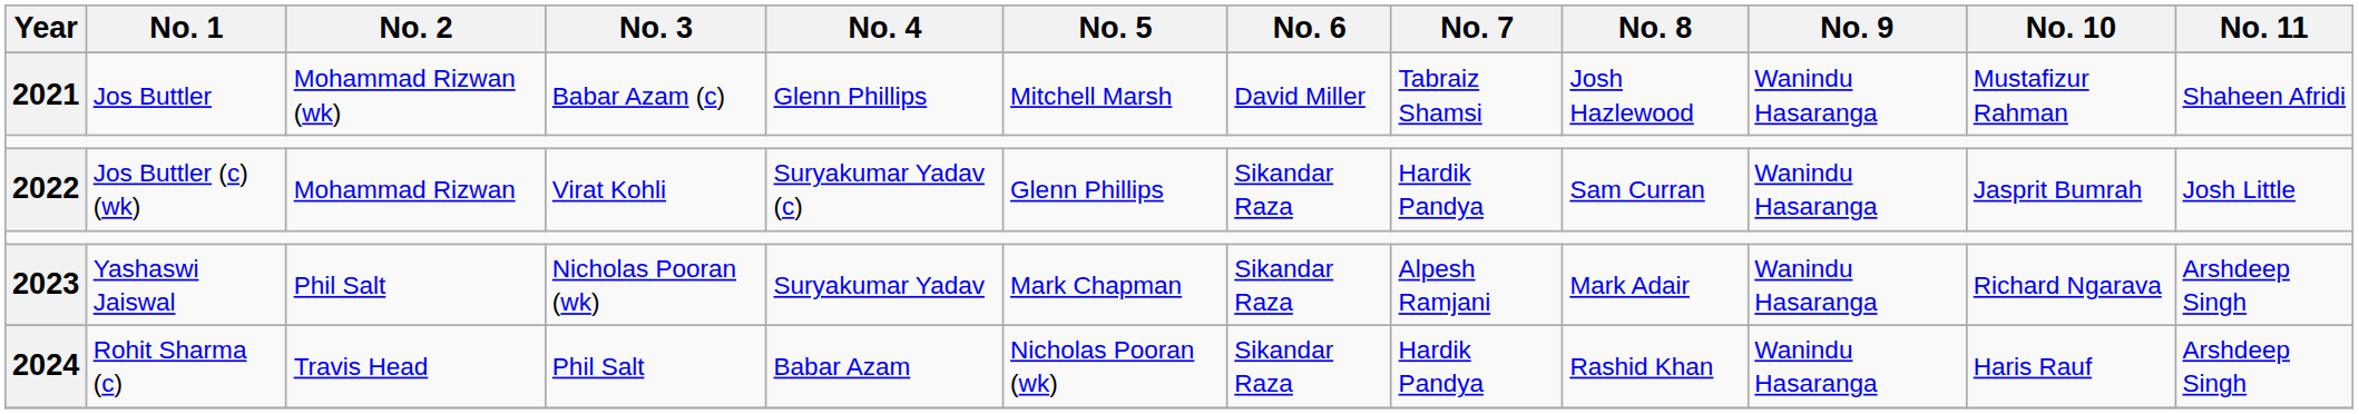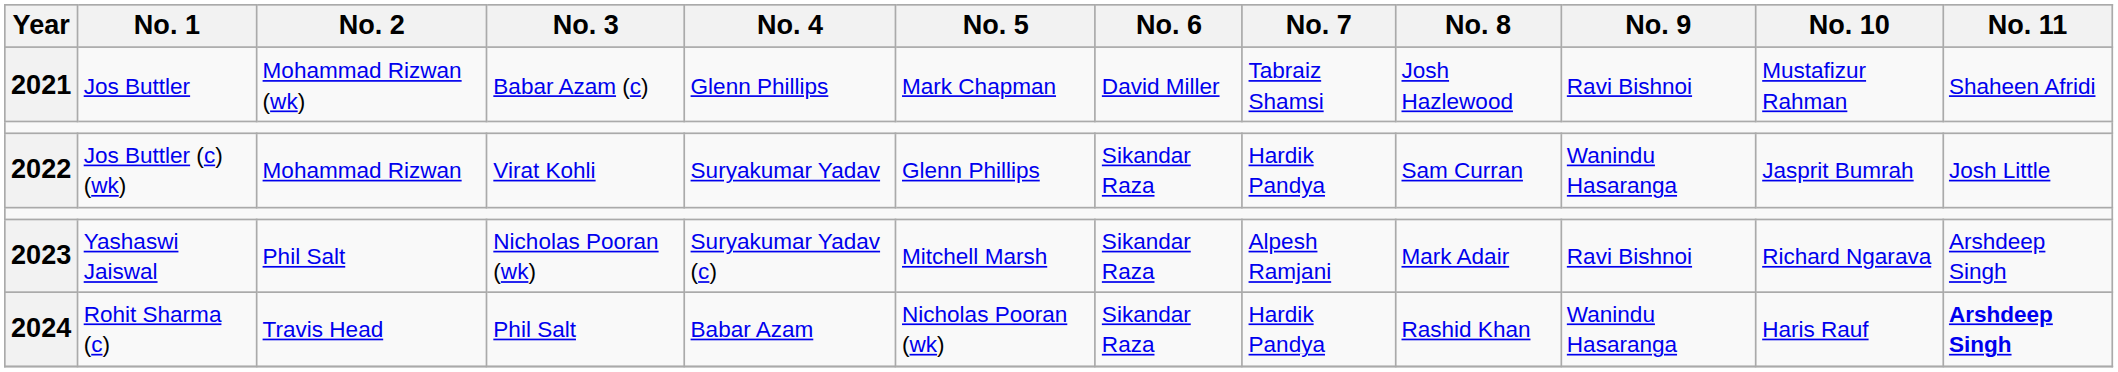2021 | No. 5: Mitchell Marsh -> Mark Chapman
2021 | No. 9: Wanindu Hasaranga -> Ravi Bishnoi
2022 | No. 4: Suryakumar Yadav (c) -> Suryakumar Yadav
2023 | No. 4: Suryakumar Yadav -> Suryakumar Yadav (c)
2023 | No. 5: Mark Chapman -> Mitchell Marsh
2023 | No. 9: Wanindu Hasaranga -> Ravi Bishnoi
2024 | No. 11: normal -> bold
